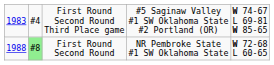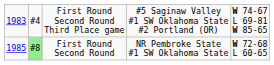First Round Second Round | column 1: 1988 -> 1985
